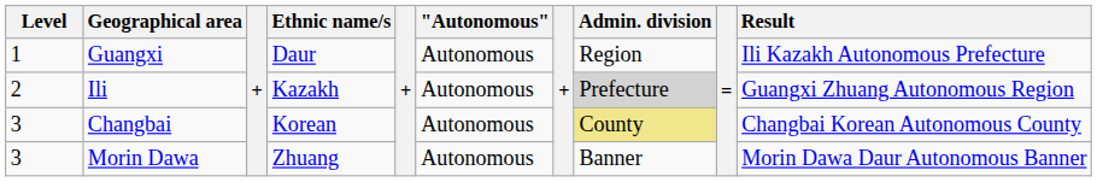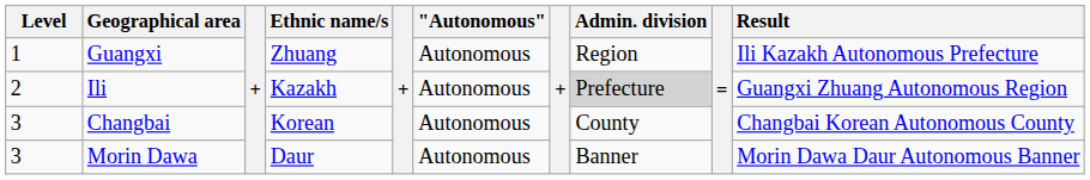Guangxi | Ethnic name/s: Daur -> Zhuang
Changbai | Admin. division: khaki background -> no background
Morin Dawa | Ethnic name/s: Zhuang -> Daur
